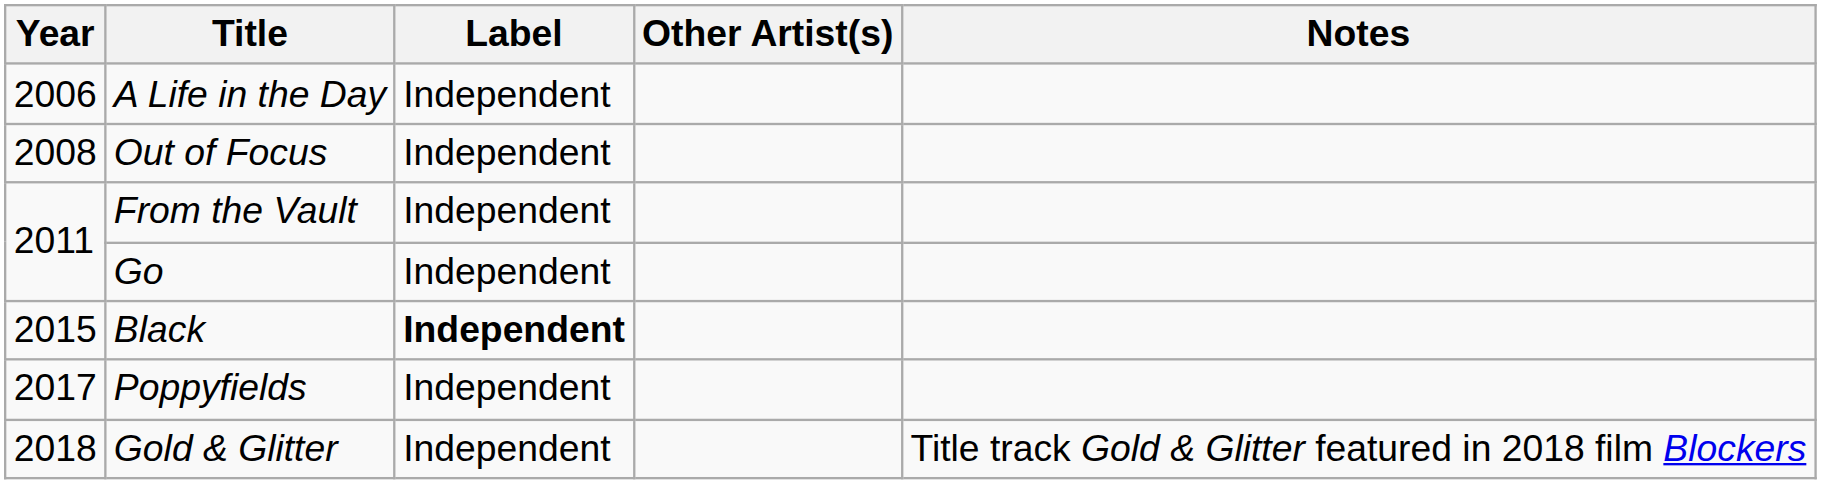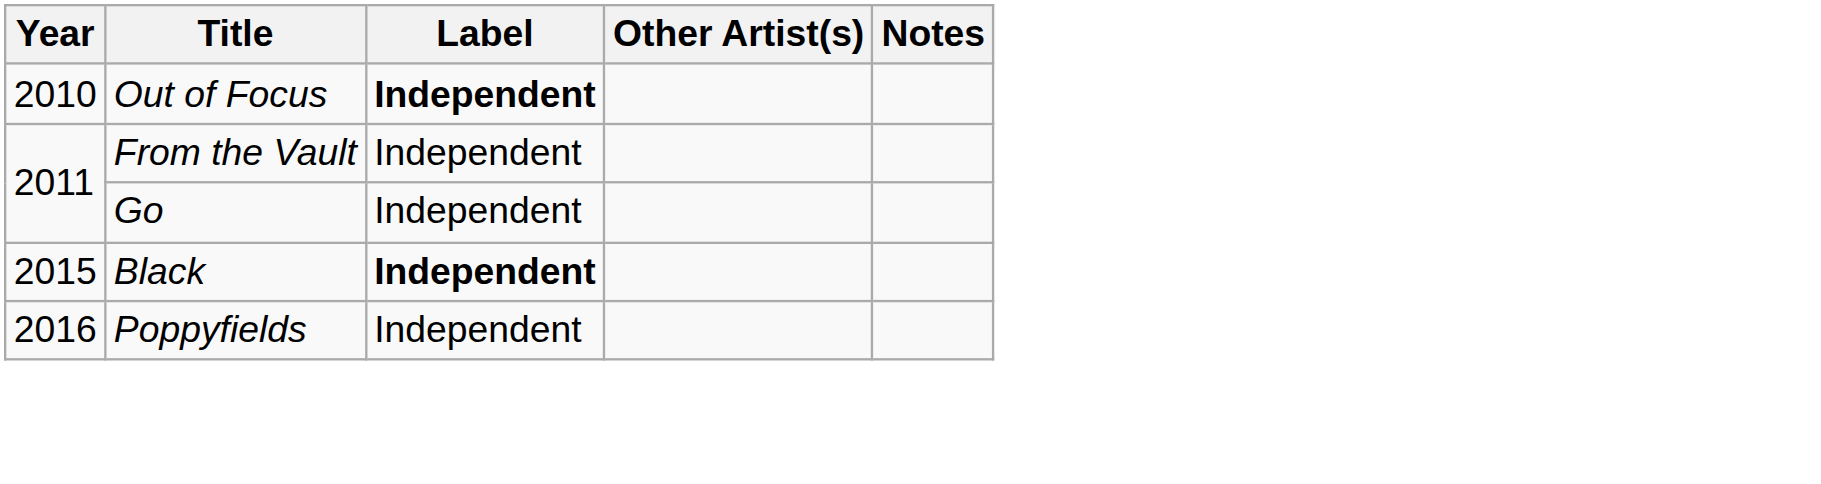- row: 2006 | A Life in the Day | Independent
Out of Focus | Year: 2008 -> 2010
Out of Focus | Label: normal -> bold
Poppyfields | Year: 2017 -> 2016
- row: 2018 | Gold & Glitter | Independent | Title track Gold & Glitter featured in 2018 film Blockers
